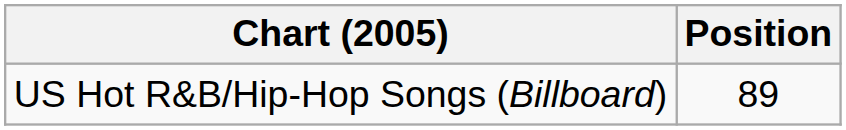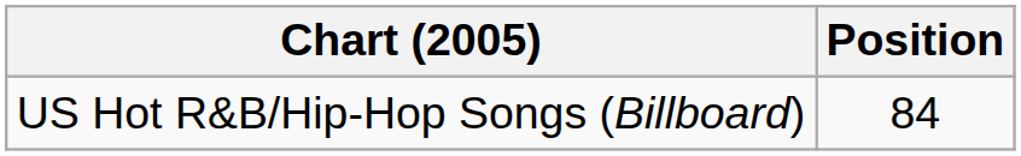US Hot R&B/Hip-Hop Songs (Billboard) | Position: 89 -> 84
